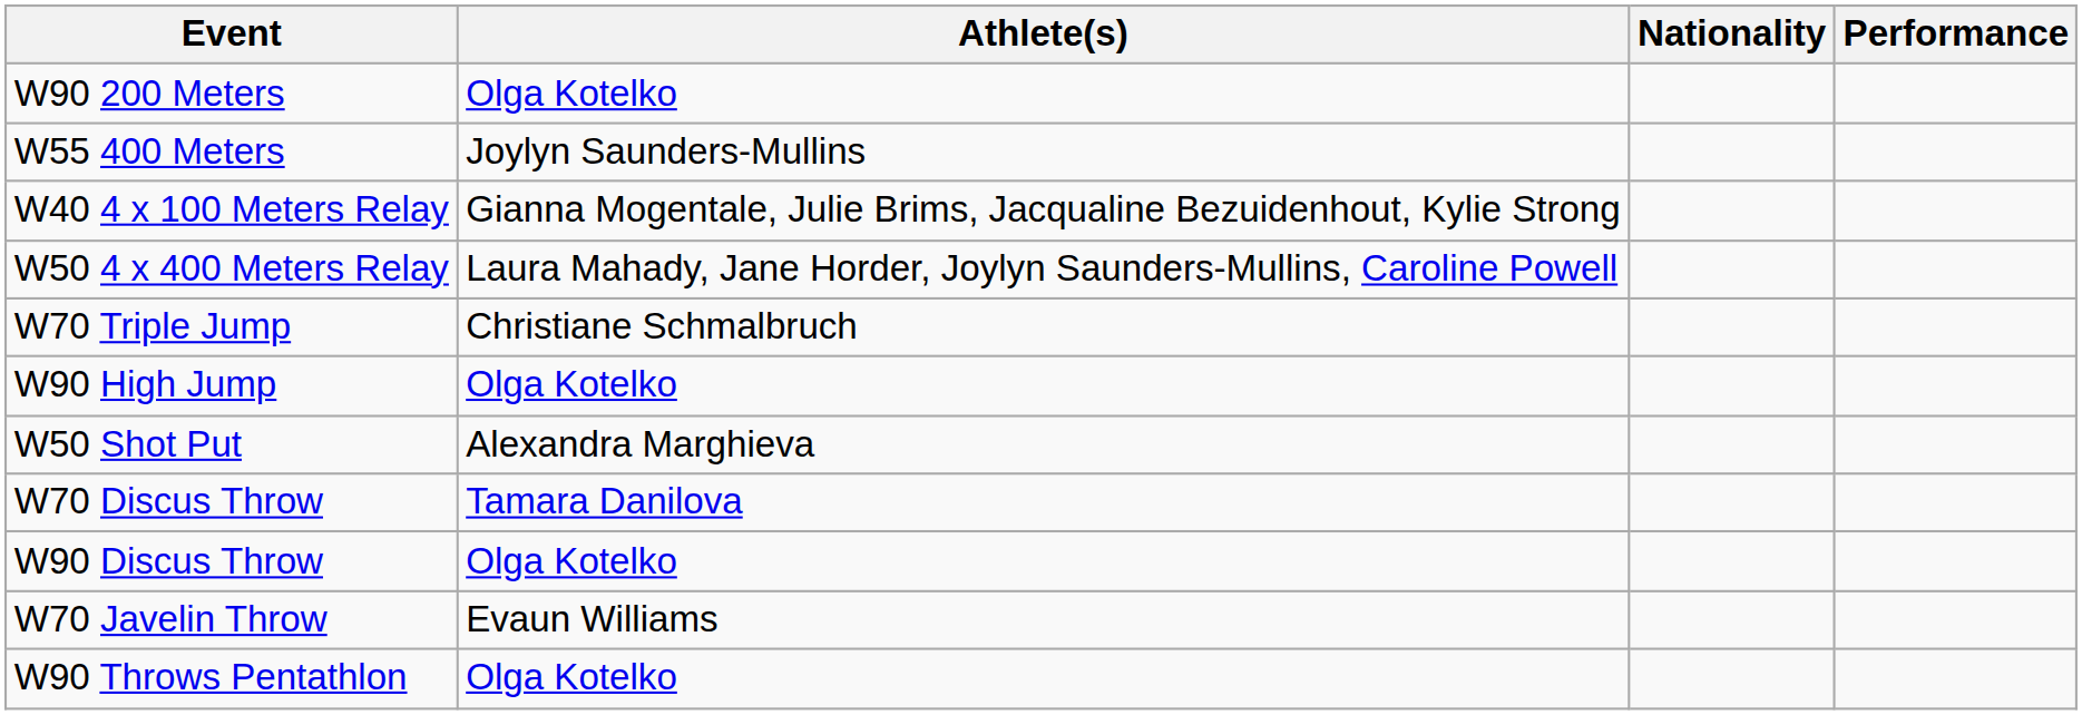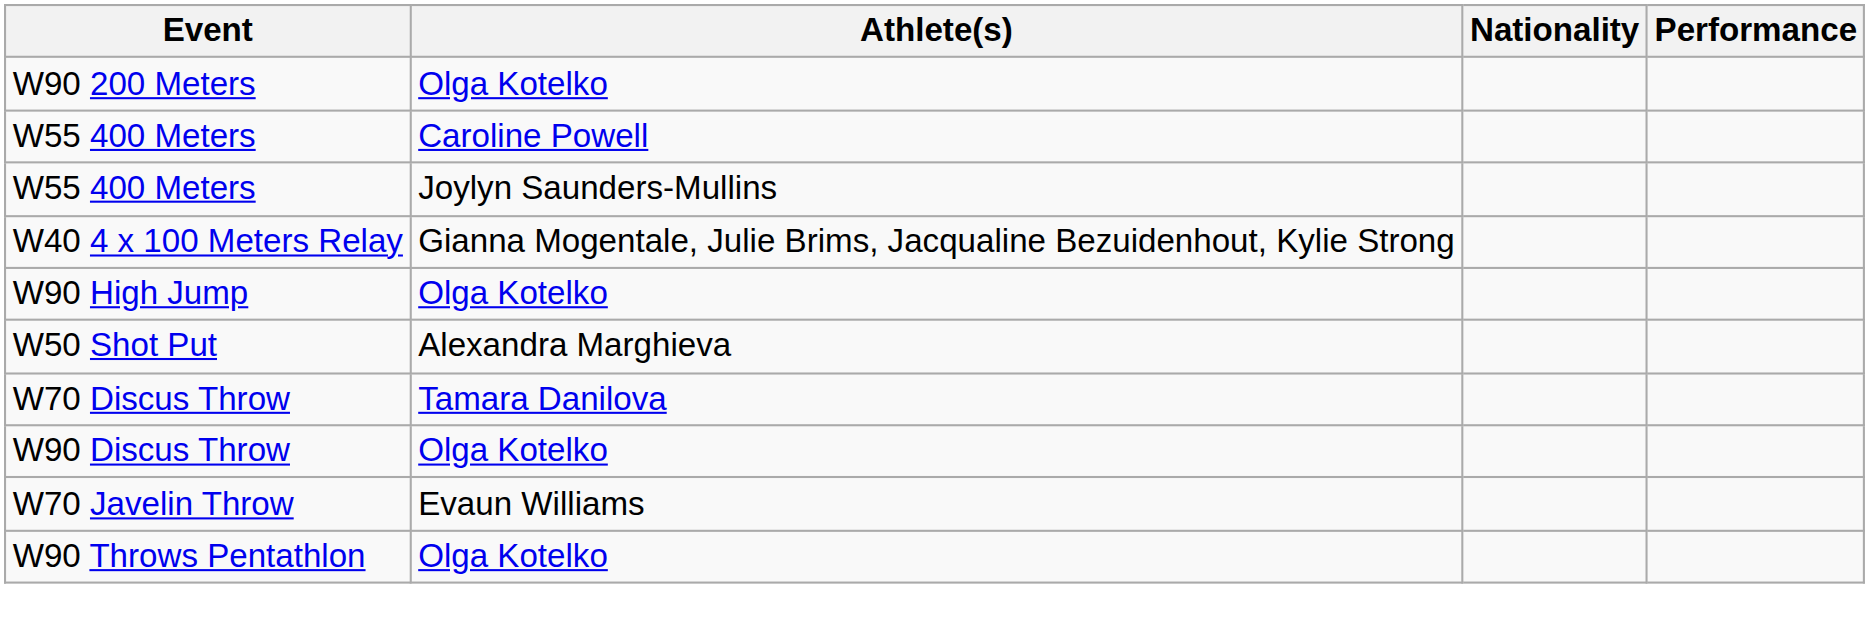+ row: W55 400 Meters | Caroline Powell
- row: W50 4 x 400 Meters Relay | Laura Mahady, Jane Horder, Joylyn Saunders-Mullins, Caroline Powell
- row: W70 Triple Jump | Christiane Schmalbruch
